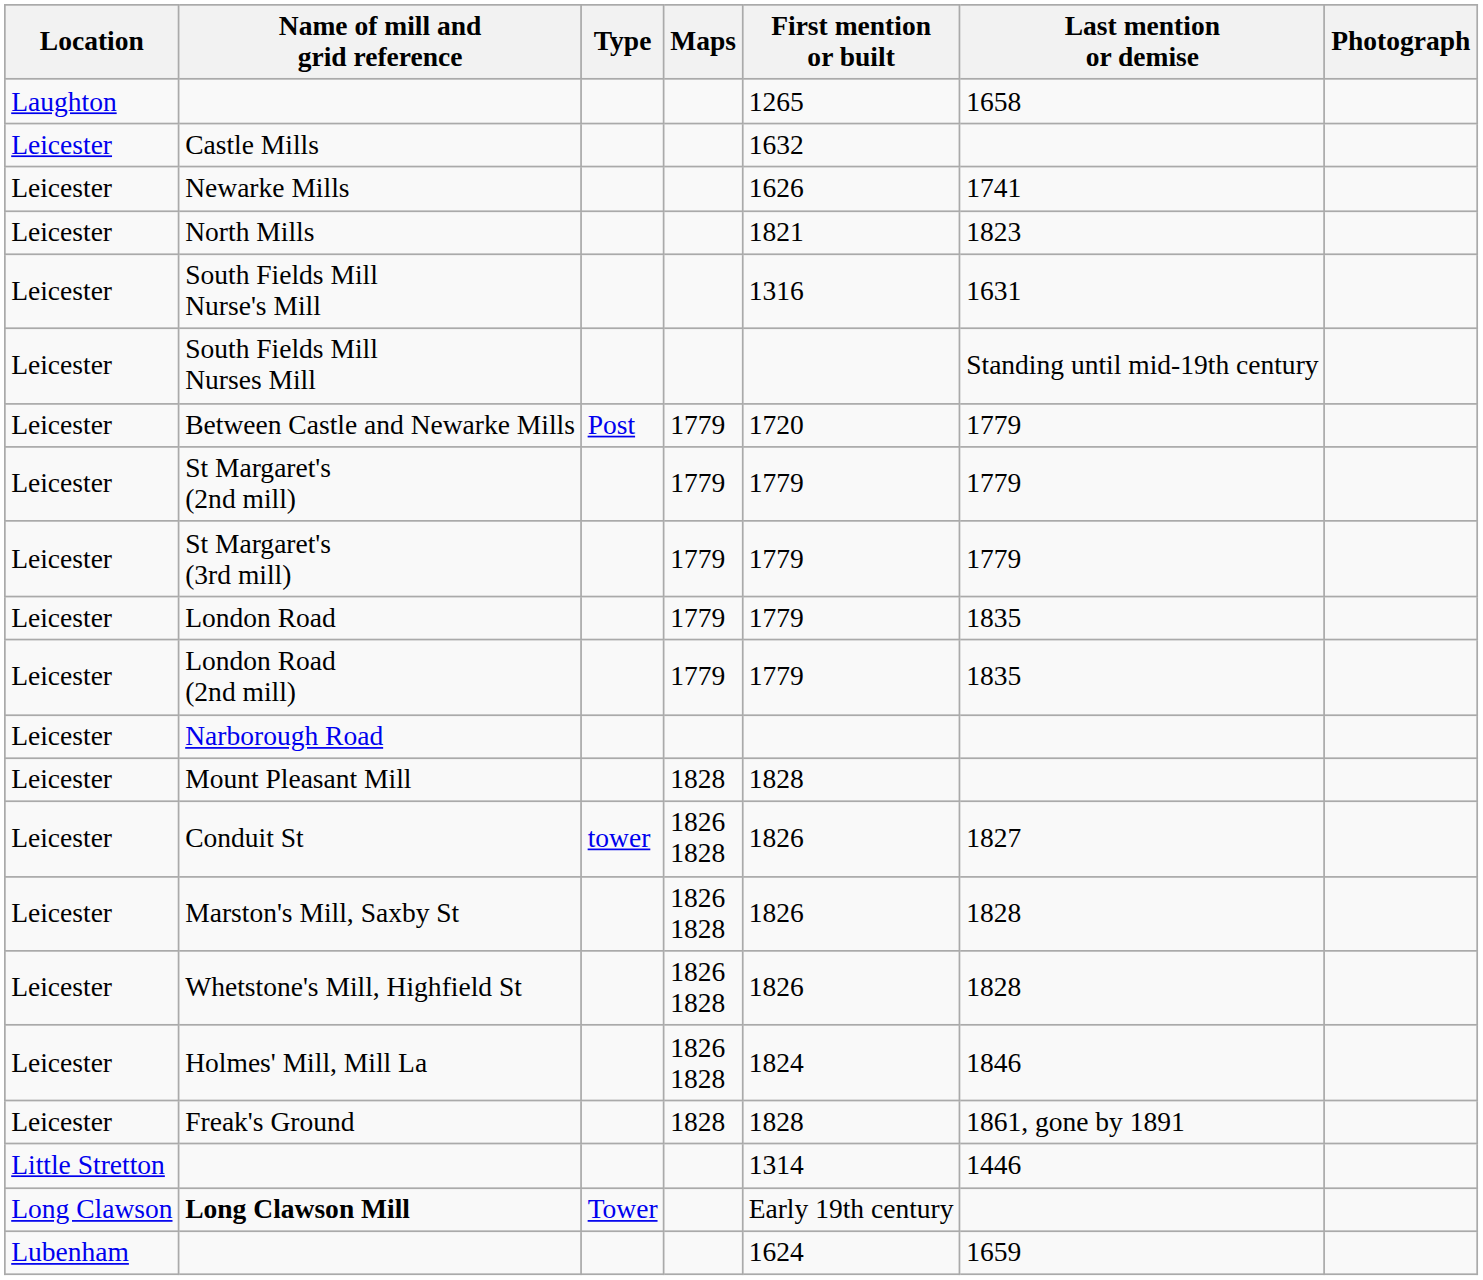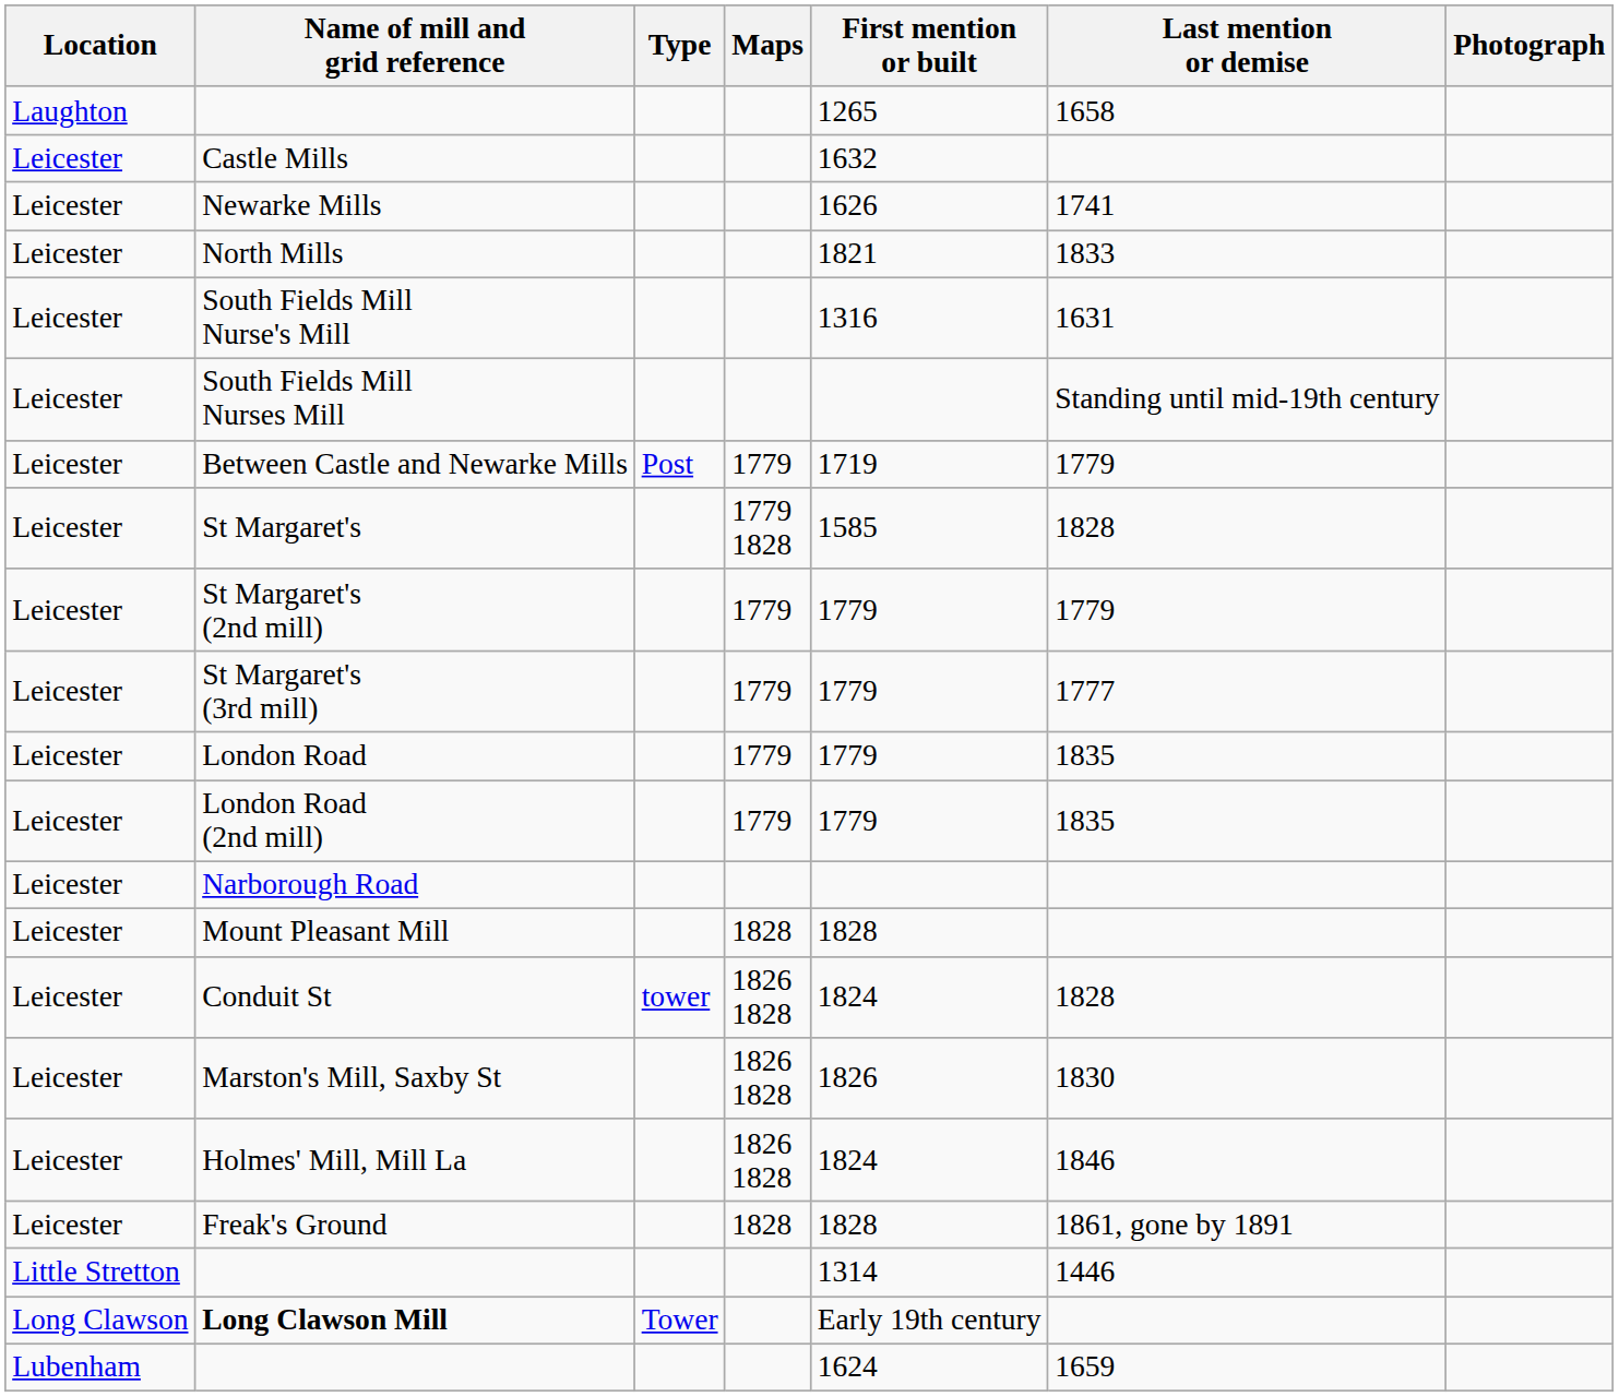North Mills | Last mention or demise: 1823 -> 1833
Between Castle and Newarke Mills | First mention or built: 1720 -> 1719
+ row: Leicester | St Margaret's | 1779 1828 | 1585 | 1828
St Margaret's (3rd mill) | Last mention or demise: 1779 -> 1777
Conduit St | First mention or built: 1826 -> 1824
Conduit St | Last mention or demise: 1827 -> 1828
Marston's Mill, Saxby St | Last mention or demise: 1828 -> 1830
- row: Leicester | Whetstone's Mill, Highfield St | 1826 1828 | 1826 | 1828
